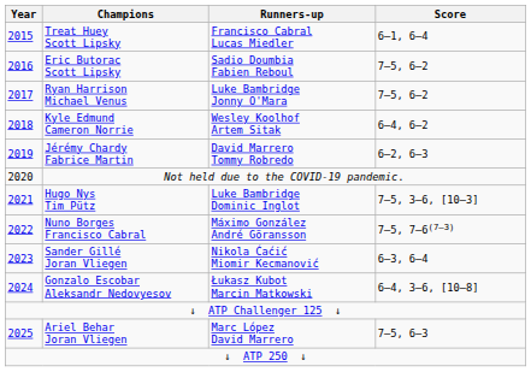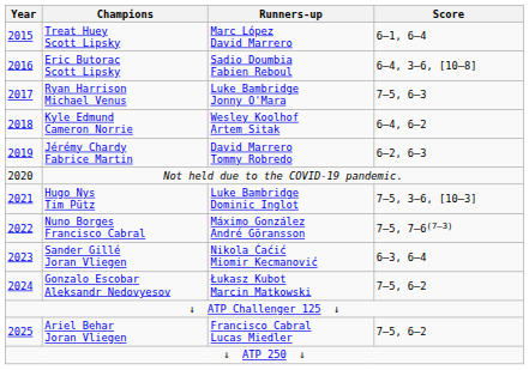Treat Huey Scott Lipsky | Runners-up: Francisco Cabral Lucas Miedler -> Marc López David Marrero
Eric Butorac Scott Lipsky | Score: 7–5, 6–2 -> 6–4, 3–6, [10–8]
Ryan Harrison Michael Venus | Score: 7–5, 6–2 -> 7–5, 6–3
Gonzalo Escobar Aleksandr Nedovyesov | Score: 6–4, 3–6, [10–8] -> 7–5, 6–2
Ariel Behar Joran Vliegen | Runners-up: Marc López David Marrero -> Francisco Cabral Lucas Miedler
Ariel Behar Joran Vliegen | Score: 7–5, 6–3 -> 7–5, 6–2
